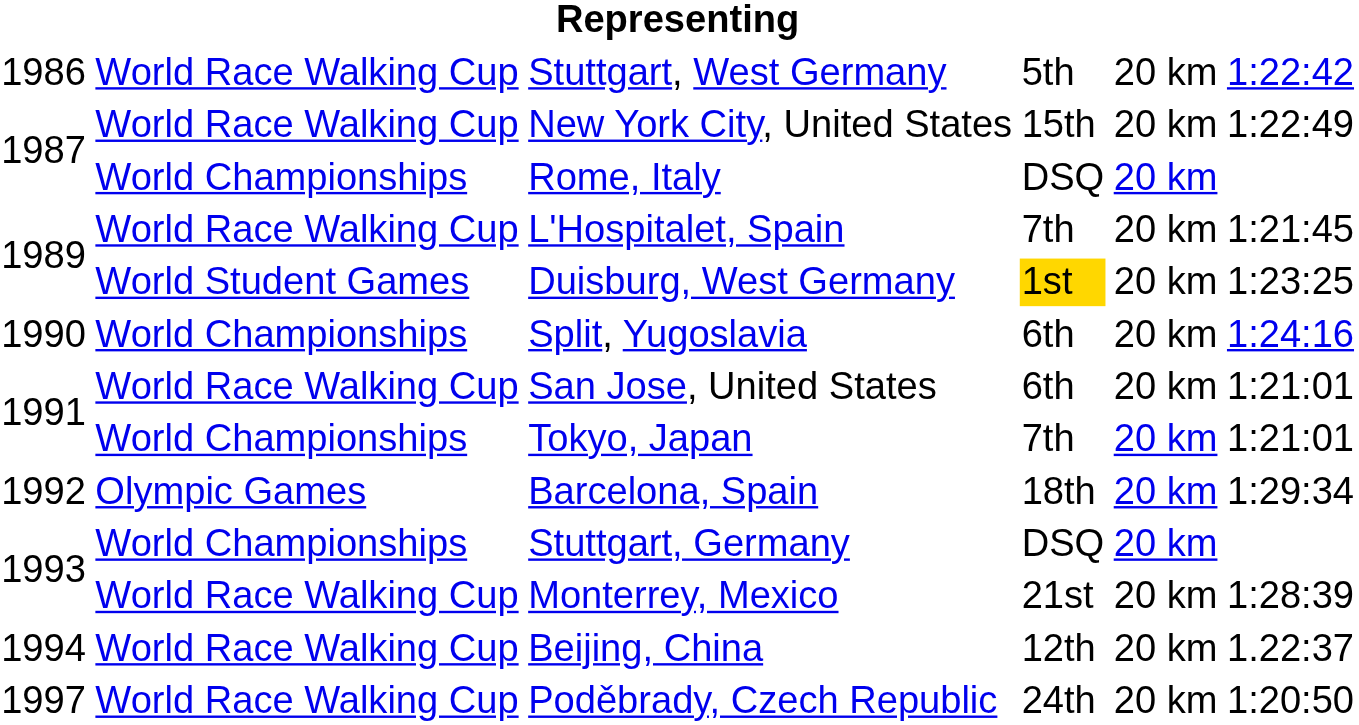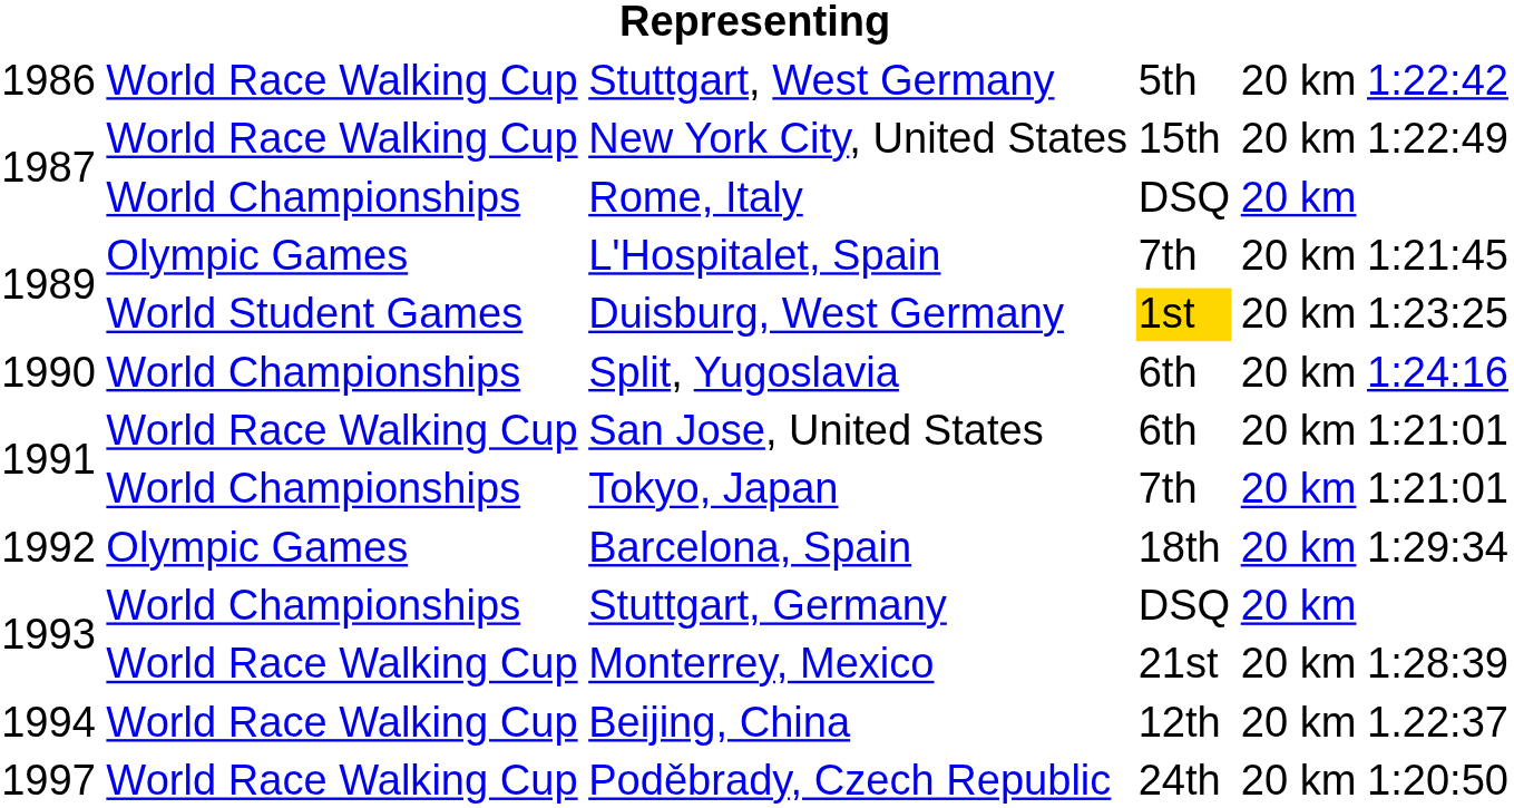L'Hospitalet, Spain | column 2: World Race Walking Cup -> Olympic Games
